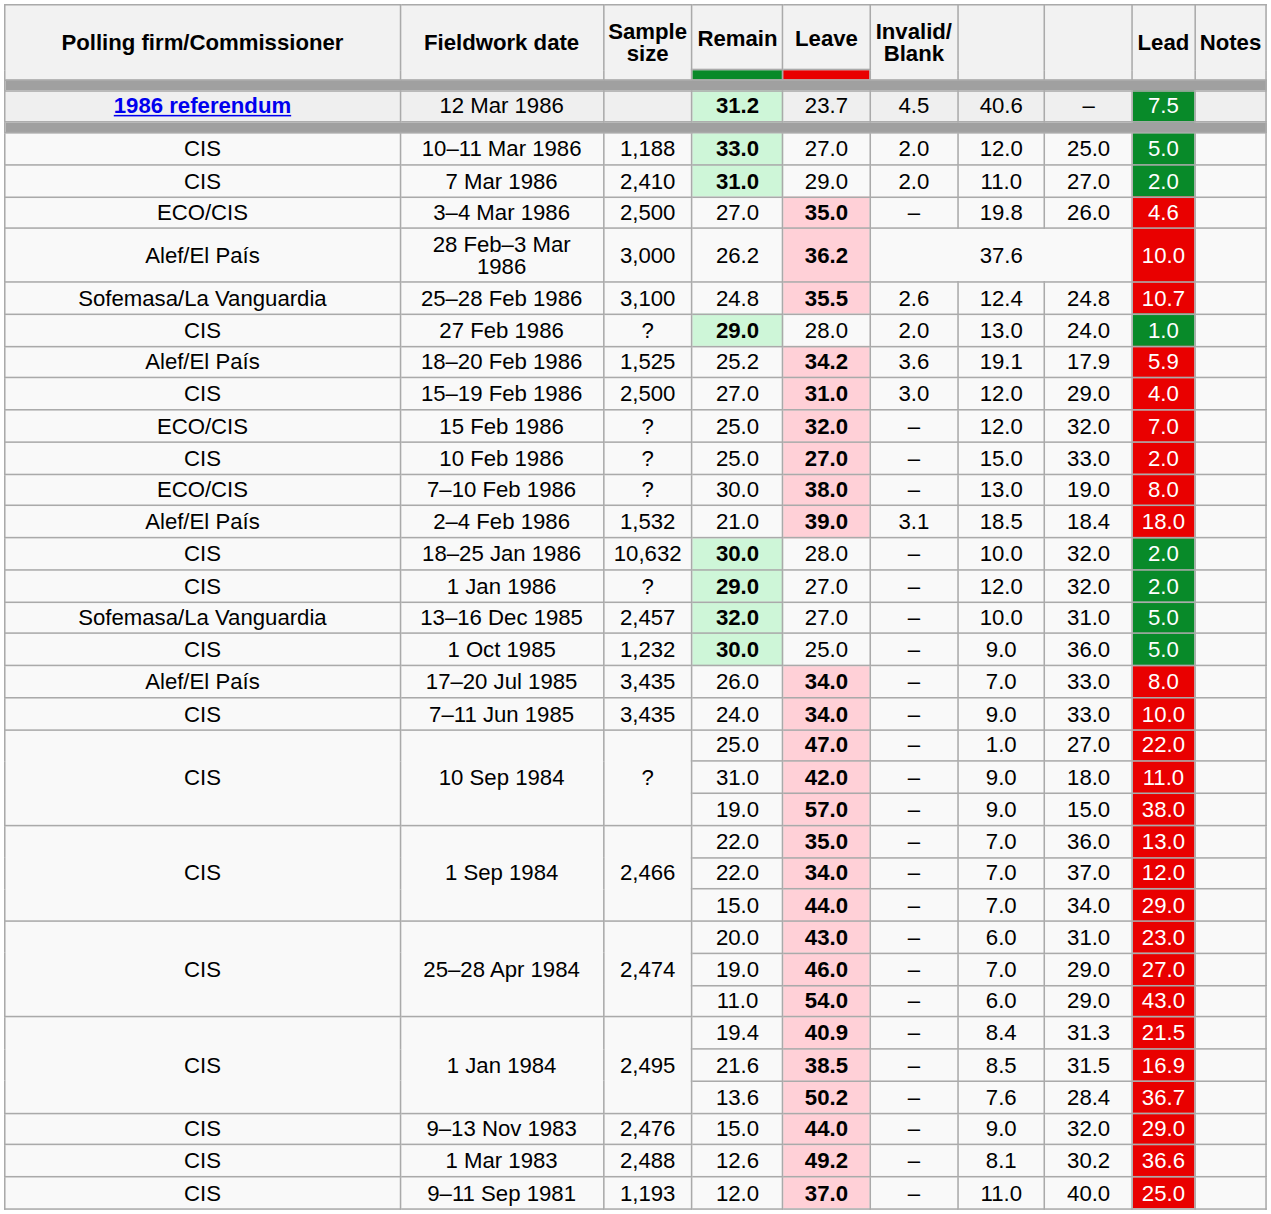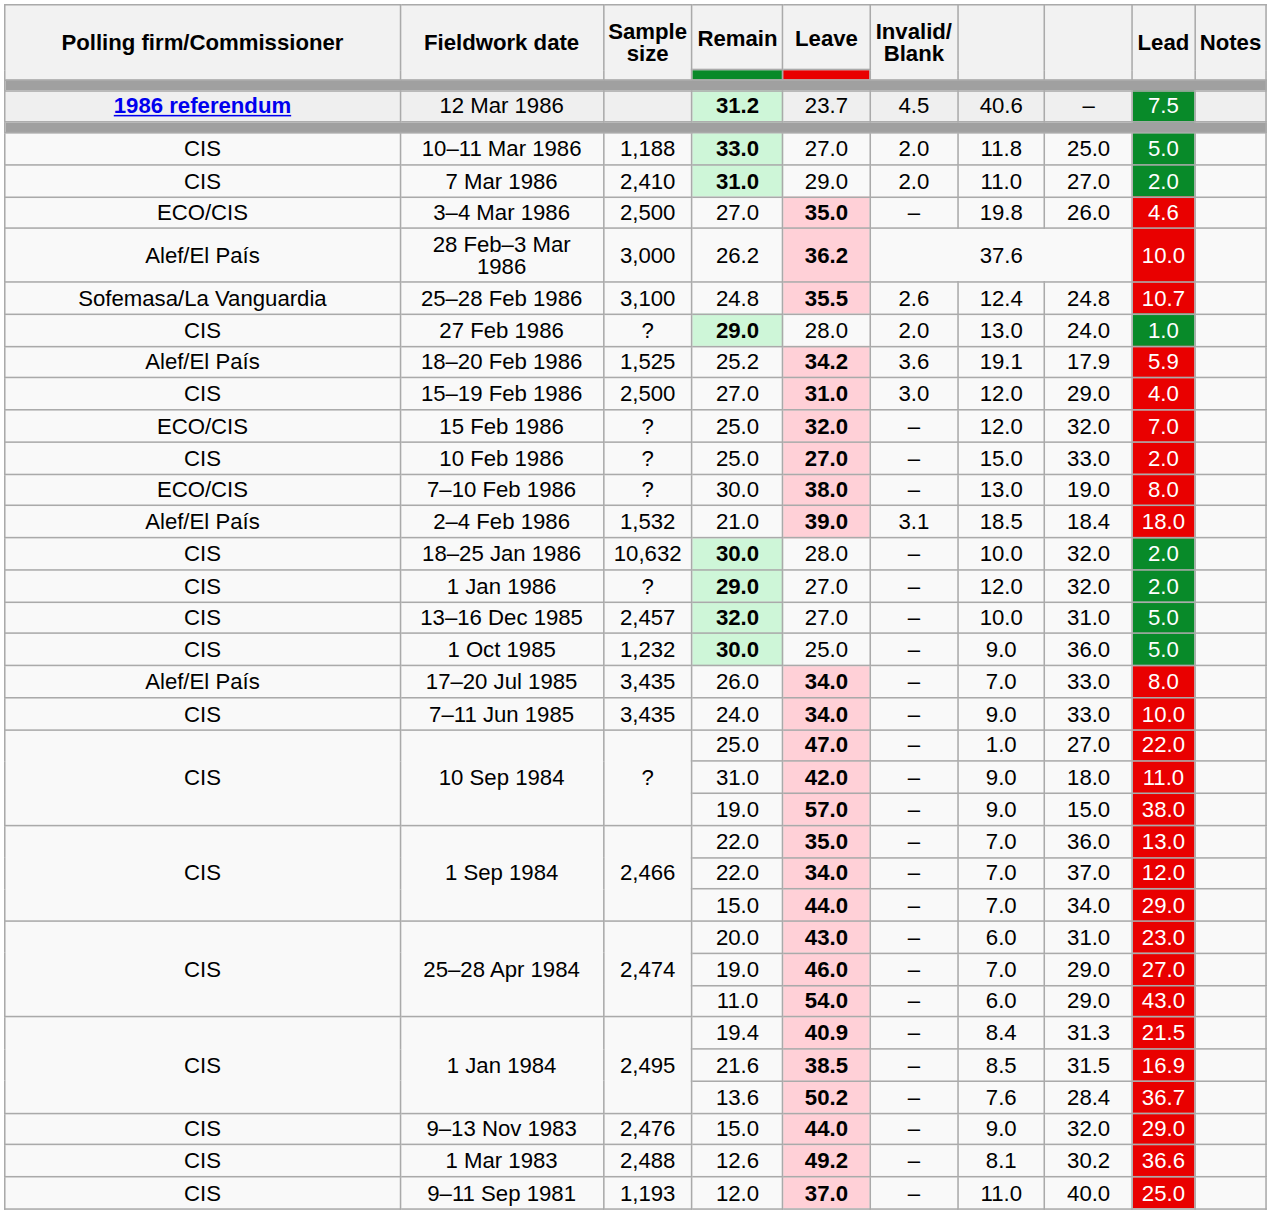10–11 Mar 1986 | column 7: 12.0 -> 11.8
13–16 Dec 1985 | Polling firm/Commissioner: Sofemasa/La Vanguardia -> CIS
